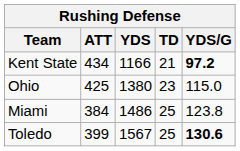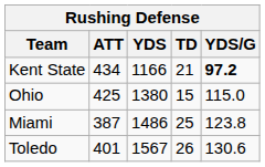Ohio | TD: 23 -> 15
Miami | ATT: 384 -> 387
Toledo | ATT: 399 -> 401
Toledo | TD: 25 -> 26
Toledo | YDS/G: bold -> normal
